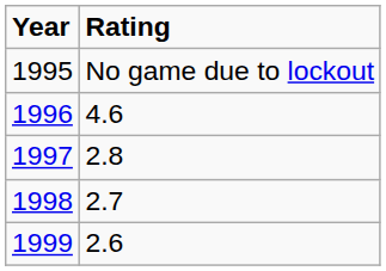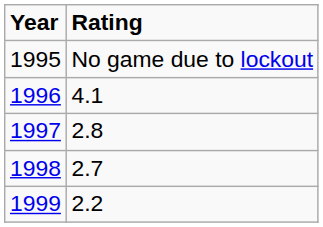1996 | Rating: 4.6 -> 4.1
1999 | Rating: 2.6 -> 2.2
